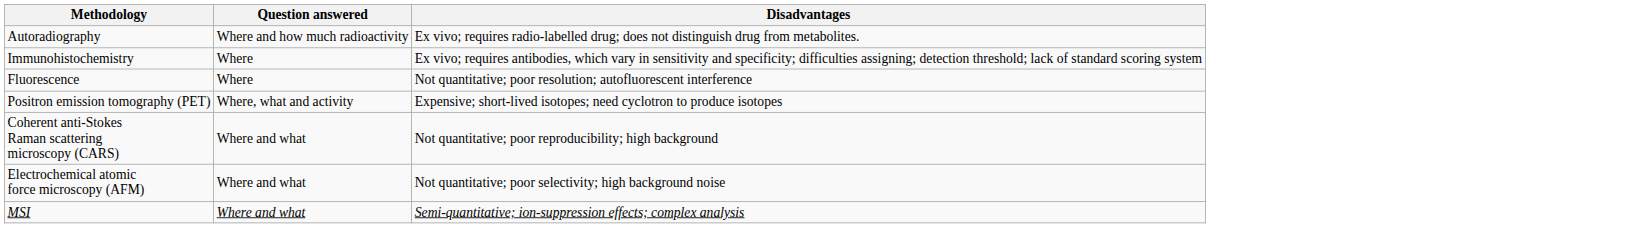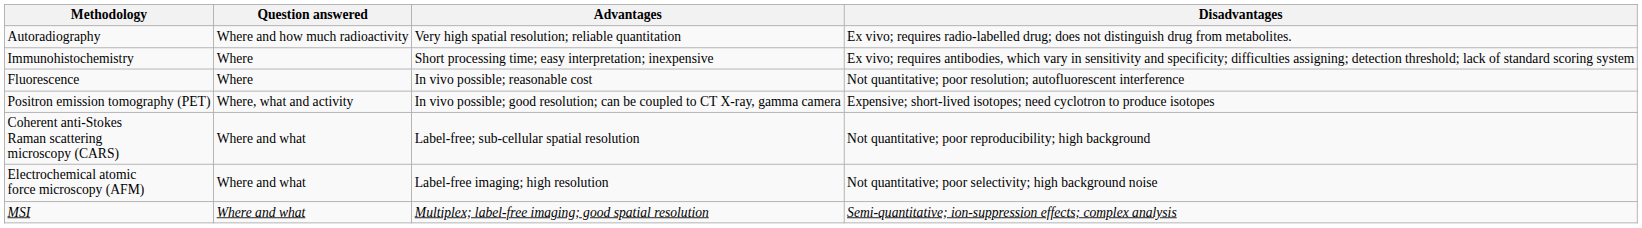+ column: Advantages | Very high spatial resolution; reliable quantitation | Short processing time; easy interpretation; inexpensive | In vivo possible; reasonable cost | In vivo possible; good resolution; can be coupled to CT X-ray, gamma camera | Label-free; sub-cellular spatial resolution | Label-free imaging; high resolution | Multiplex; label-free imaging; good spatial resolution
